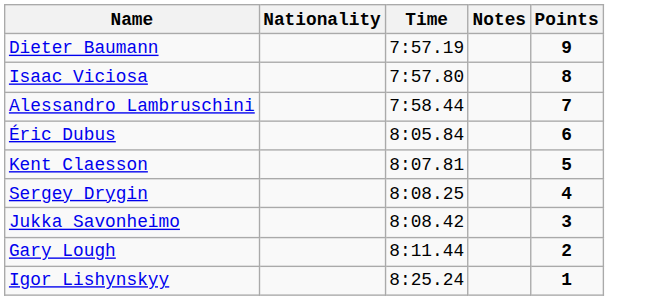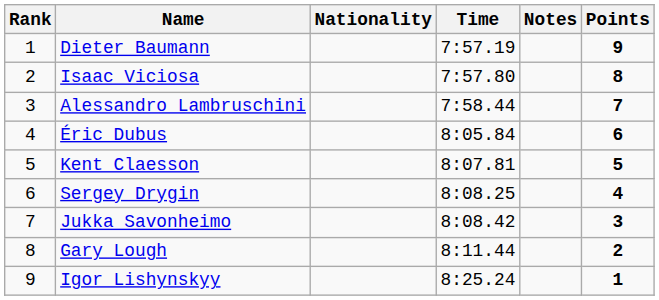+ column: Rank | 1 | 2 | 3 | 4 | 5 | 6 | 7 | 8 | 9
